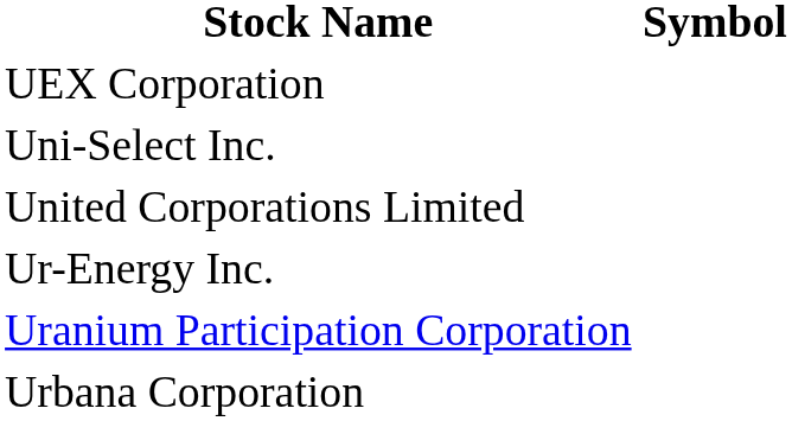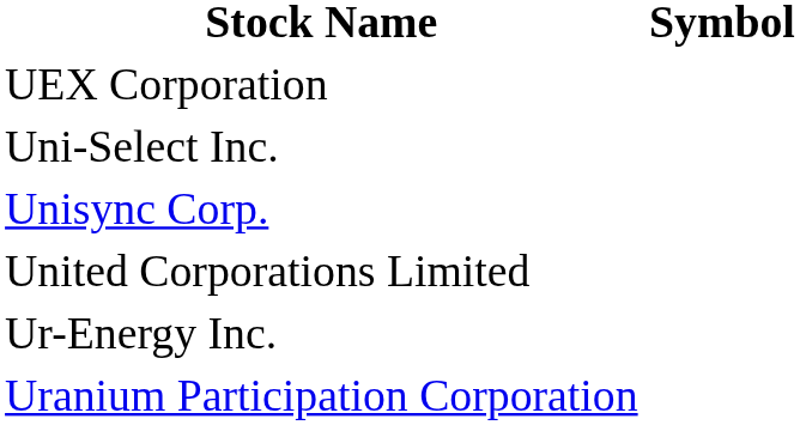+ row: Unisync Corp.
- row: Urbana Corporation
